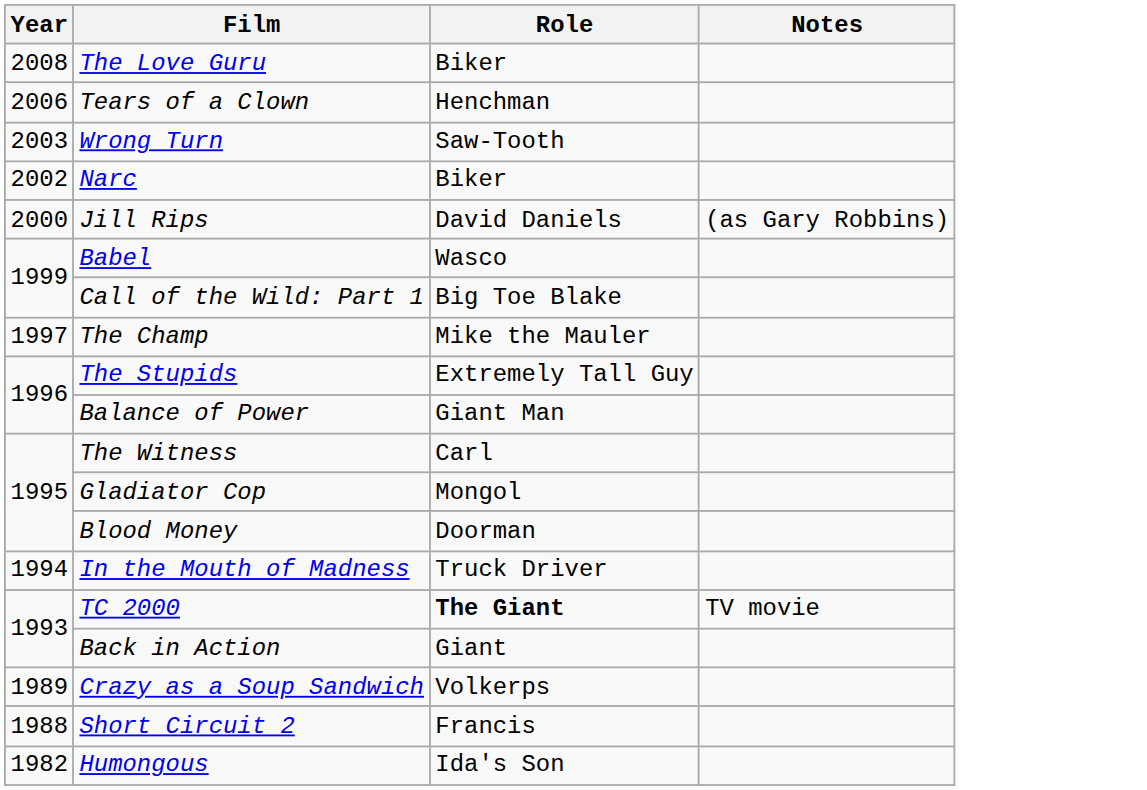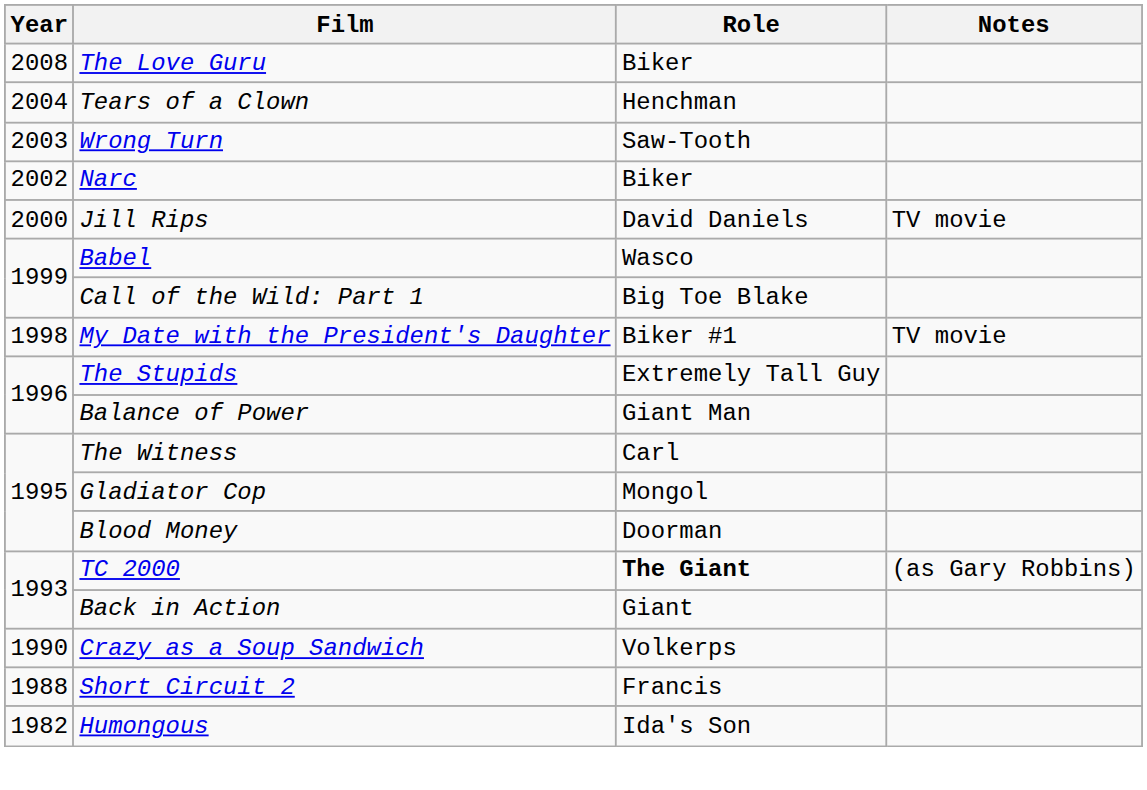Tears of a Clown | Year: 2006 -> 2004
Jill Rips | Notes: (as Gary Robbins) -> TV movie
+ row: 1998 | My Date with the President's Daughter | Biker #1 | TV movie
- row: 1997 | The Champ | Mike the Mauler
- row: 1994 | In the Mouth of Madness | Truck Driver
TC 2000 | Notes: TV movie -> (as Gary Robbins)
Crazy as a Soup Sandwich | Year: 1989 -> 1990
